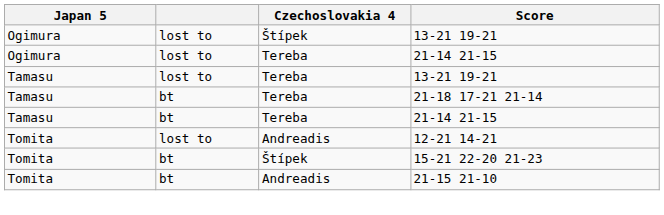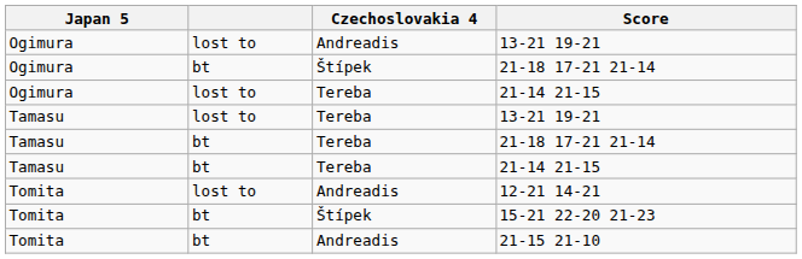Ogimura / 13-21 19-21 | Czechoslovakia 4: Štípek -> Andreadis
+ row: Ogimura | bt | Štípek | 21-18 17-21 21-14
